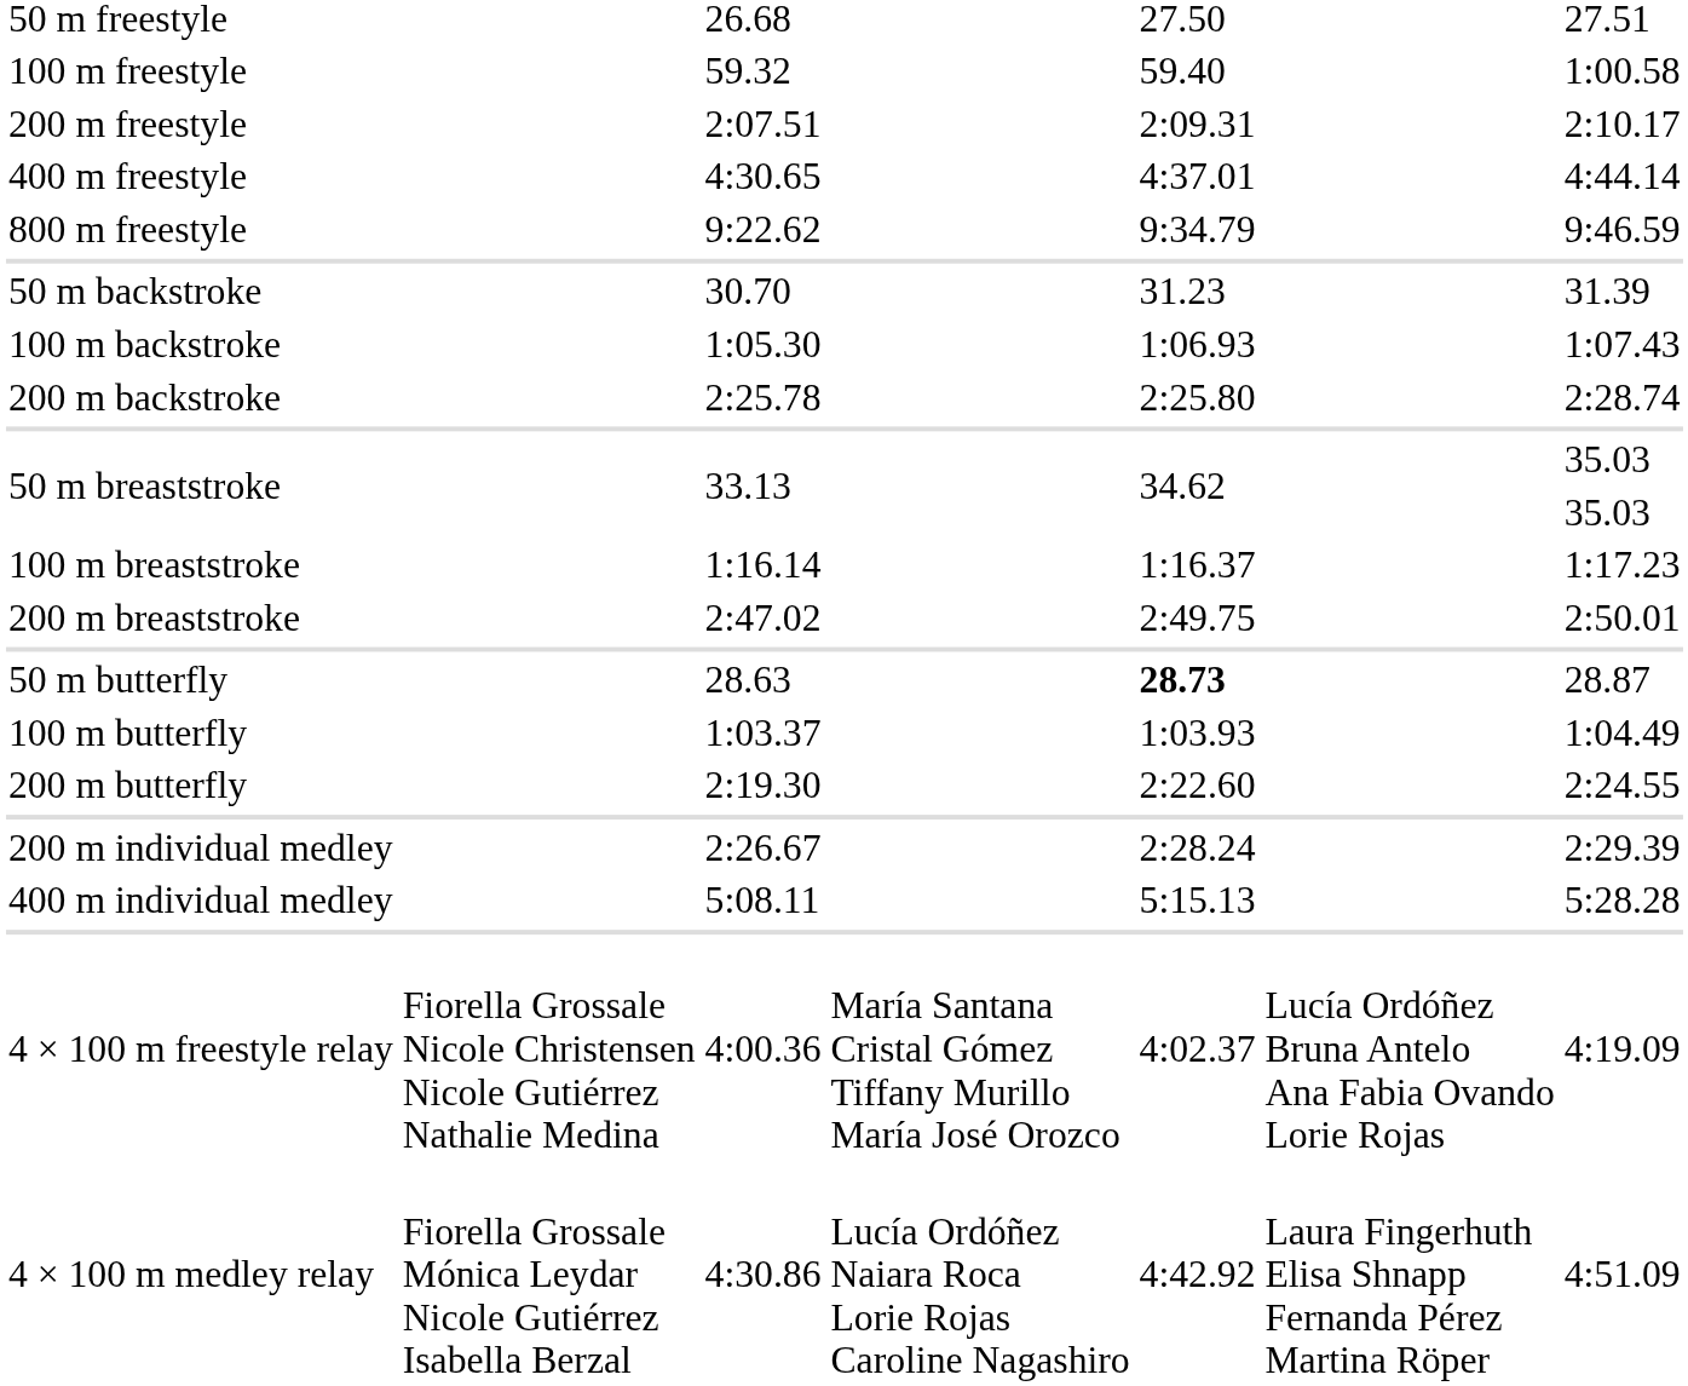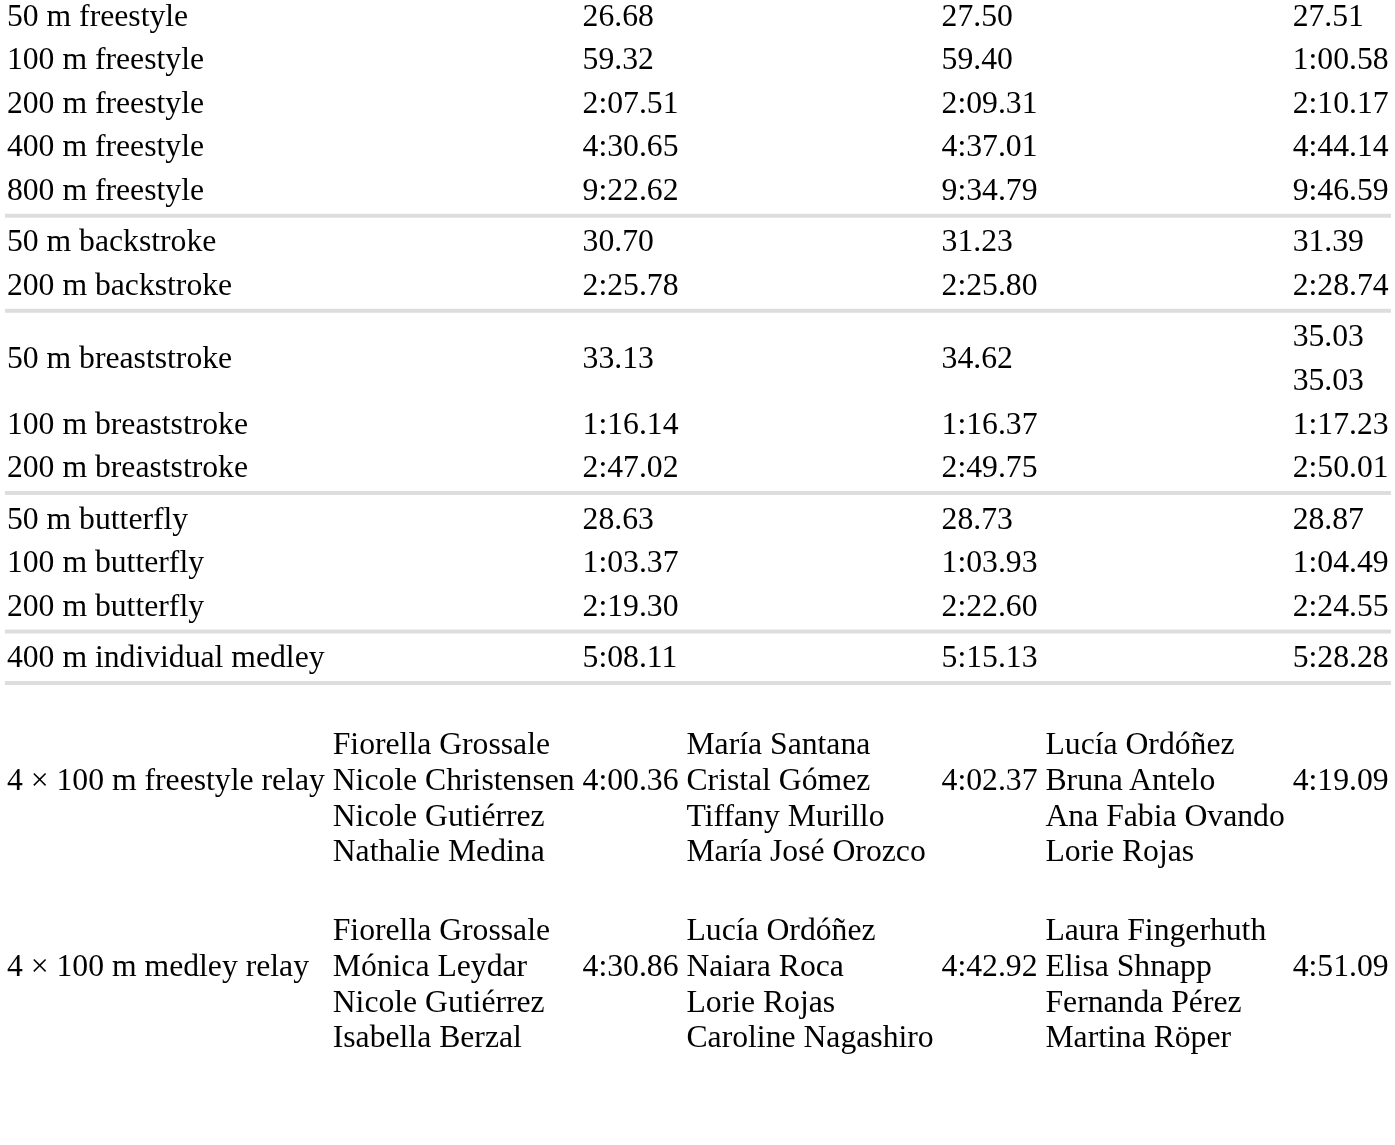- row: 100 m backstroke | 1:05.30 | 1:06.93 | 1:07.43
50 m butterfly | column 5: bold -> normal
- row: 200 m individual medley | 2:26.67 | 2:28.24 | 2:29.39
